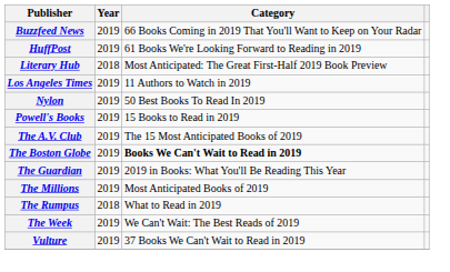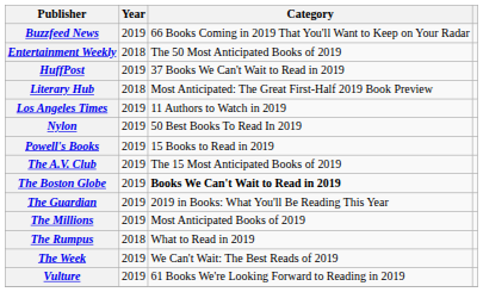+ row: Entertainment Weekly | 2018 | The 50 Most Anticipated Books of 2019
HuffPost | Category: 61 Books We're Looking Forward to Reading in 2019 -> 37 Books We Can't Wait to Read in 2019
Vulture | Category: 37 Books We Can't Wait to Read in 2019 -> 61 Books We're Looking Forward to Reading in 2019
